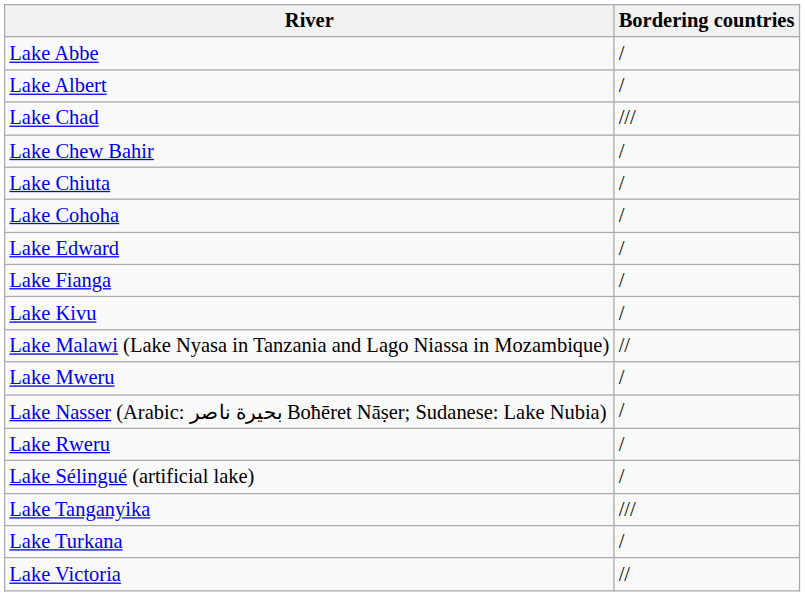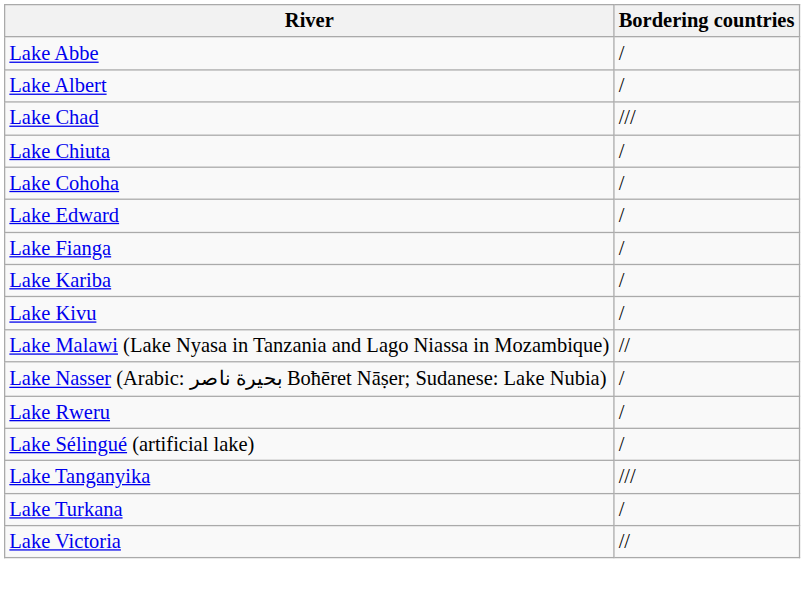- row: Lake Chew Bahir | /
+ row: Lake Kariba | /
- row: Lake Mweru | /
